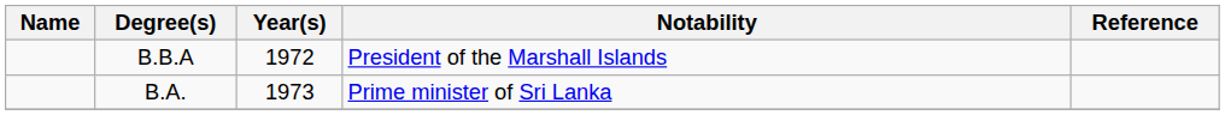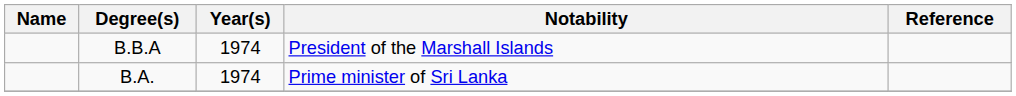B.B.A | Year(s): 1972 -> 1974
B.A. | Year(s): 1973 -> 1974
